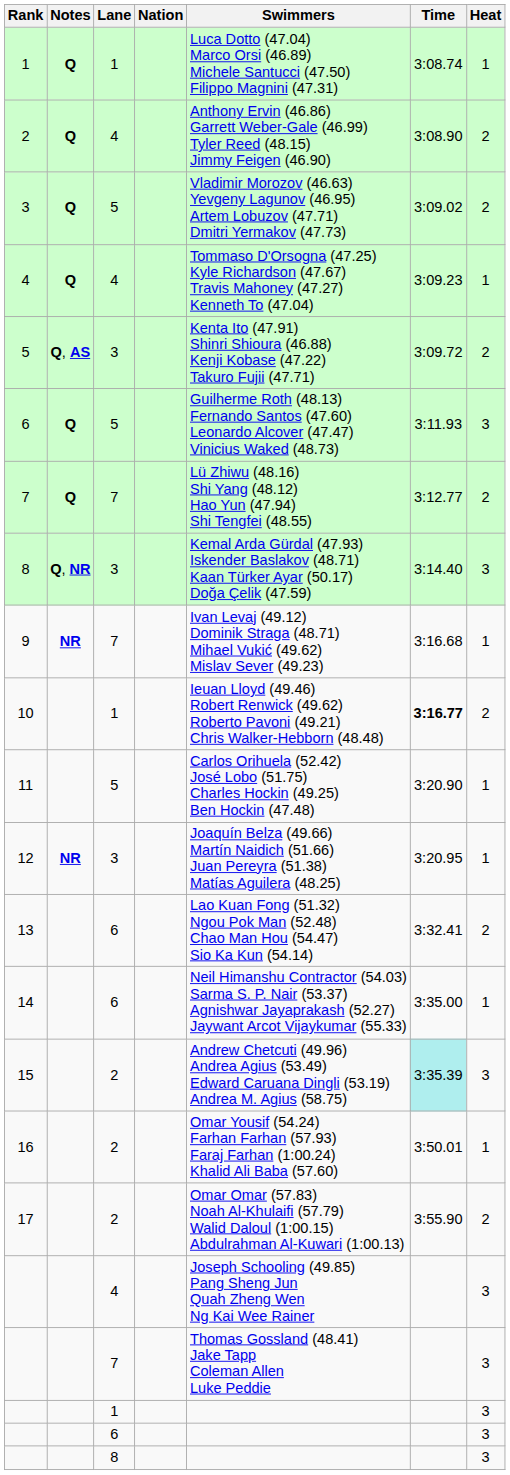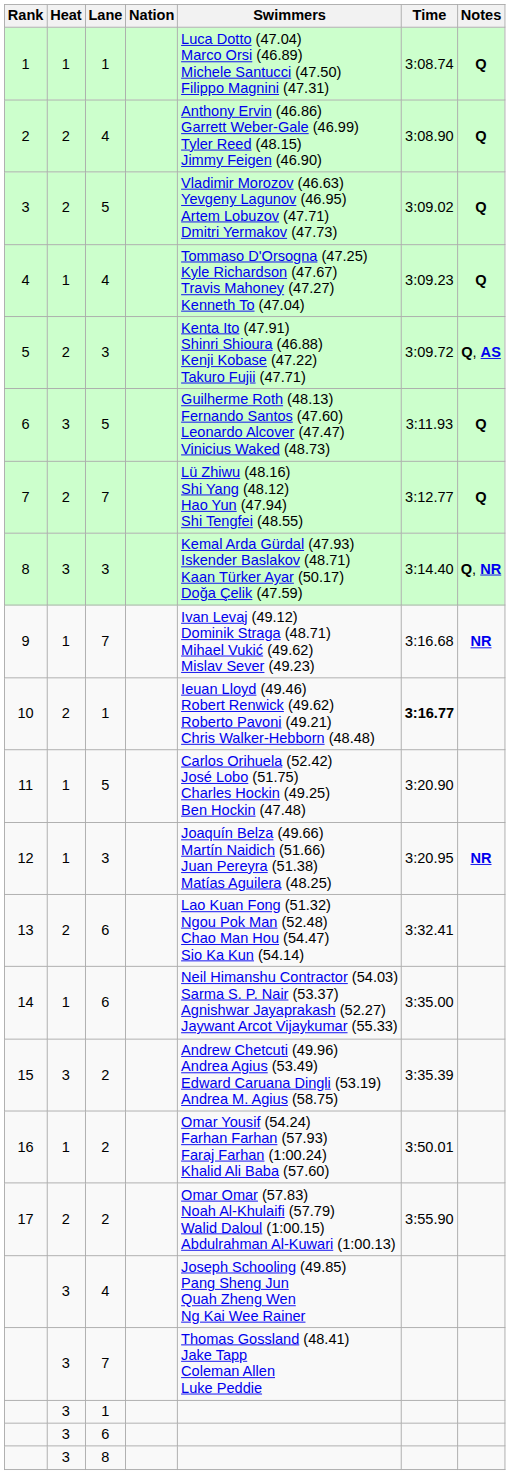columns swapped: Heat <-> Notes
15 | Time: paleturquoise background -> no background
